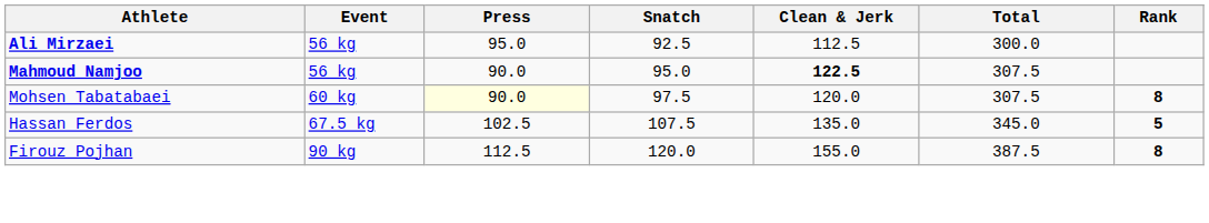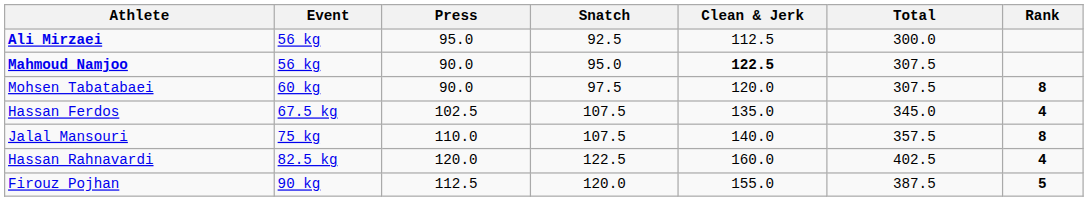Mohsen Tabatabaei | Press: lightyellow background -> no background
Hassan Ferdos | Rank: 5 -> 4
+ row: Jalal Mansouri | 75 kg | 110.0 | 107.5 | 140.0 | 357.5 | 8
+ row: Hassan Rahnavardi | 82.5 kg | 120.0 | 122.5 | 160.0 | 402.5 | 4
Firouz Pojhan | Rank: 8 -> 5
